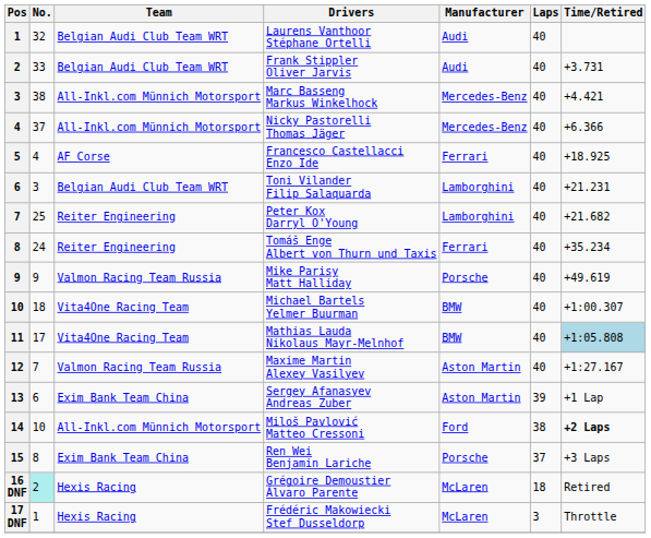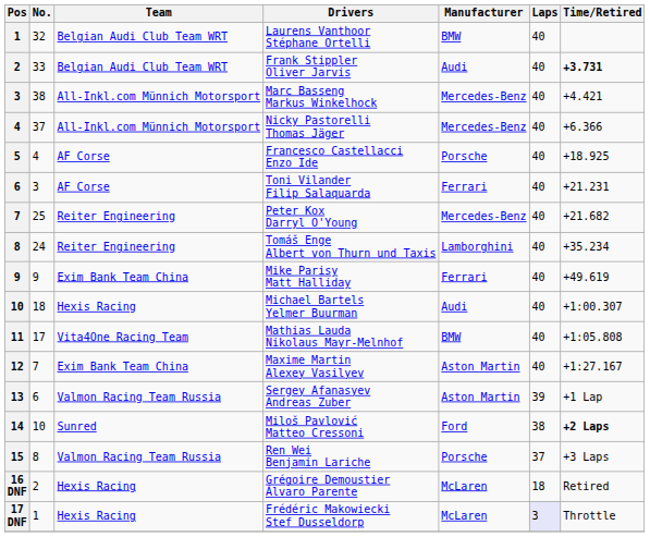Laurens Vanthoor Stéphane Ortelli | Manufacturer: Audi -> BMW
Frank Stippler Oliver Jarvis | Time/Retired: normal -> bold
Francesco Castellacci Enzo Ide | Manufacturer: Ferrari -> Porsche
Toni Vilander Filip Salaquarda | Team: Belgian Audi Club Team WRT -> AF Corse
Toni Vilander Filip Salaquarda | Manufacturer: Lamborghini -> Ferrari
Peter Kox Darryl O'Young | Manufacturer: Lamborghini -> Mercedes-Benz
Tomáš Enge Albert von Thurn und Taxis | Manufacturer: Ferrari -> Lamborghini
Mike Parisy Matt Halliday | Team: Valmon Racing Team Russia -> Exim Bank Team China
Mike Parisy Matt Halliday | Manufacturer: Porsche -> Ferrari
Michael Bartels Yelmer Buurman | Team: Vita4One Racing Team -> Hexis Racing
Michael Bartels Yelmer Buurman | Manufacturer: BMW -> Audi
Mathias Lauda Nikolaus Mayr-Melnhof | Time/Retired: lightblue background -> no background
Maxime Martin Alexey Vasilyev | Team: Valmon Racing Team Russia -> Exim Bank Team China
Sergey Afanasyev Andreas Zuber | Team: Exim Bank Team China -> Valmon Racing Team Russia
Miloš Pavlović Matteo Cressoni | Team: All-Inkl.com Münnich Motorsport -> Sunred
Ren Wei Benjamin Lariche | Team: Exim Bank Team China -> Valmon Racing Team Russia
Grégoire Demoustier Álvaro Parente | No.: paleturquoise background -> no background
Frédéric Makowiecki Stef Dusseldorp | Laps: no background -> lavender background
